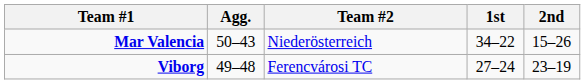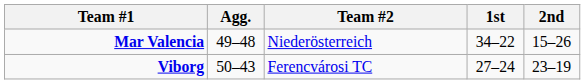Mar Valencia | Agg.: 50–43 -> 49–48
Viborg | Agg.: 49–48 -> 50–43
